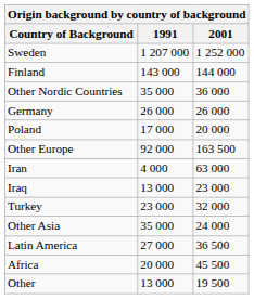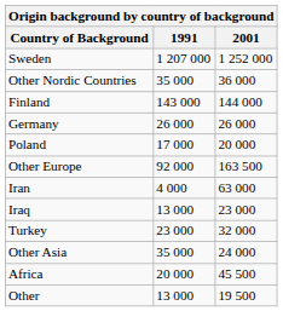rows swapped: Finland <-> Other Nordic Countries
- row: Latin America | 27 000 | 36 500
